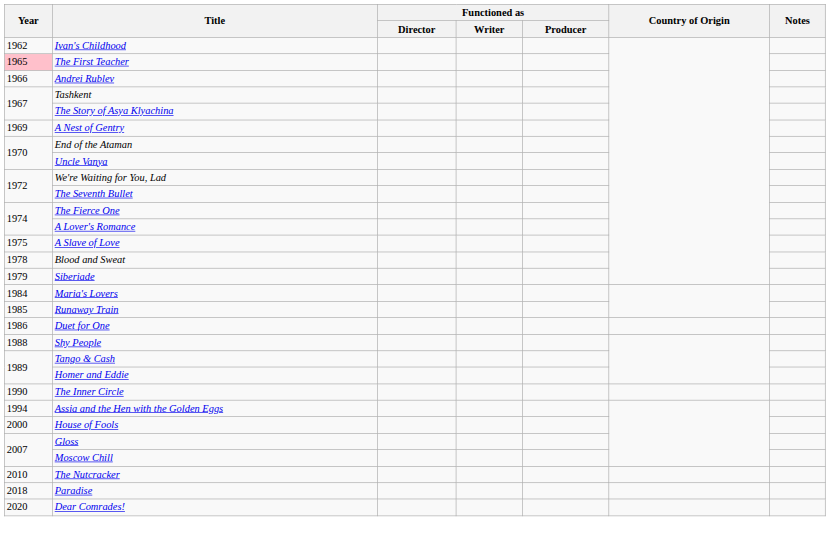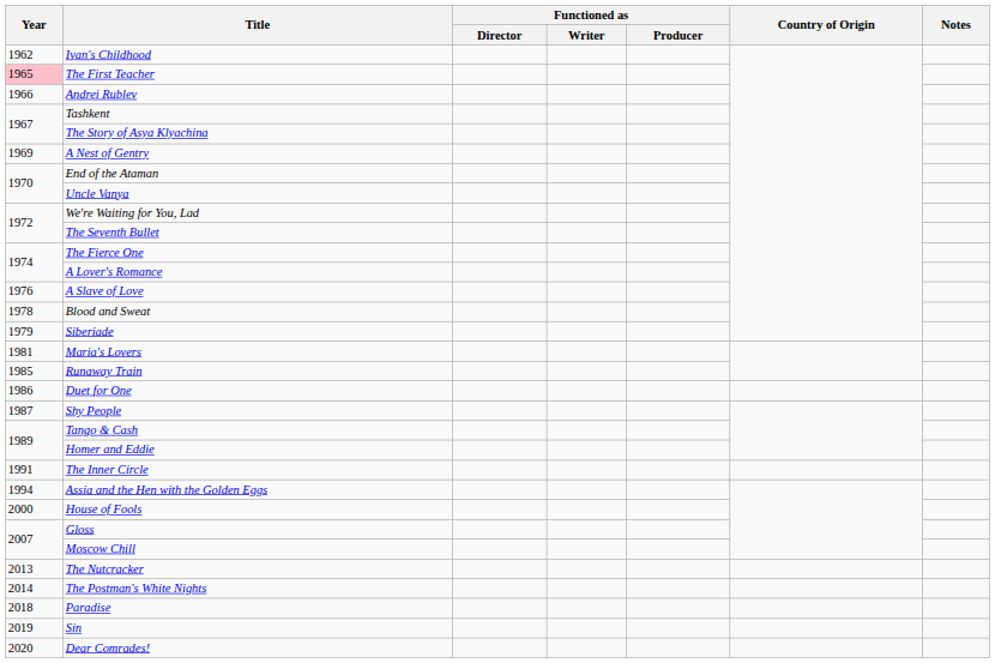A Slave of Love | Year: 1975 -> 1976
Maria's Lovers | Year: 1984 -> 1981
Shy People | Year: 1988 -> 1987
The Inner Circle | Year: 1990 -> 1991
The Nutcracker | Year: 2010 -> 2013
+ row: 2014 | The Postman's White Nights
+ row: 2019 | Sin
